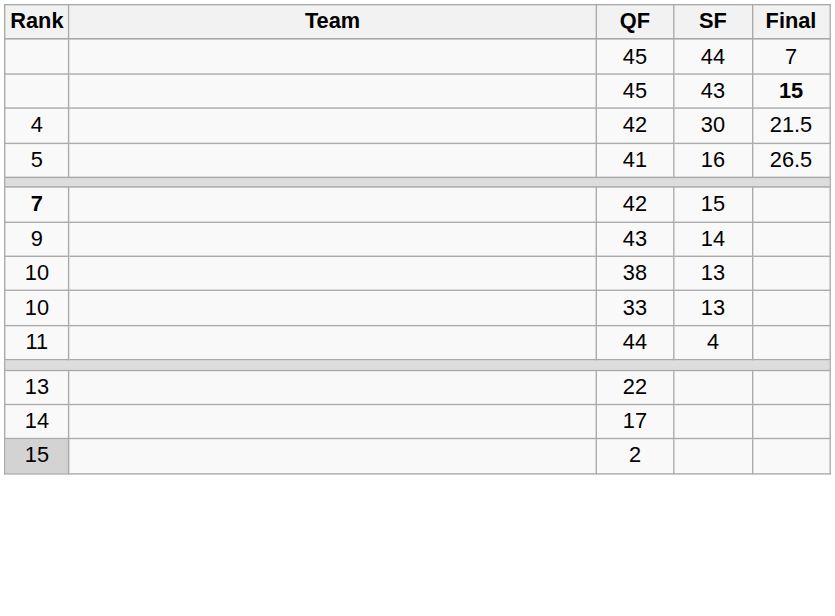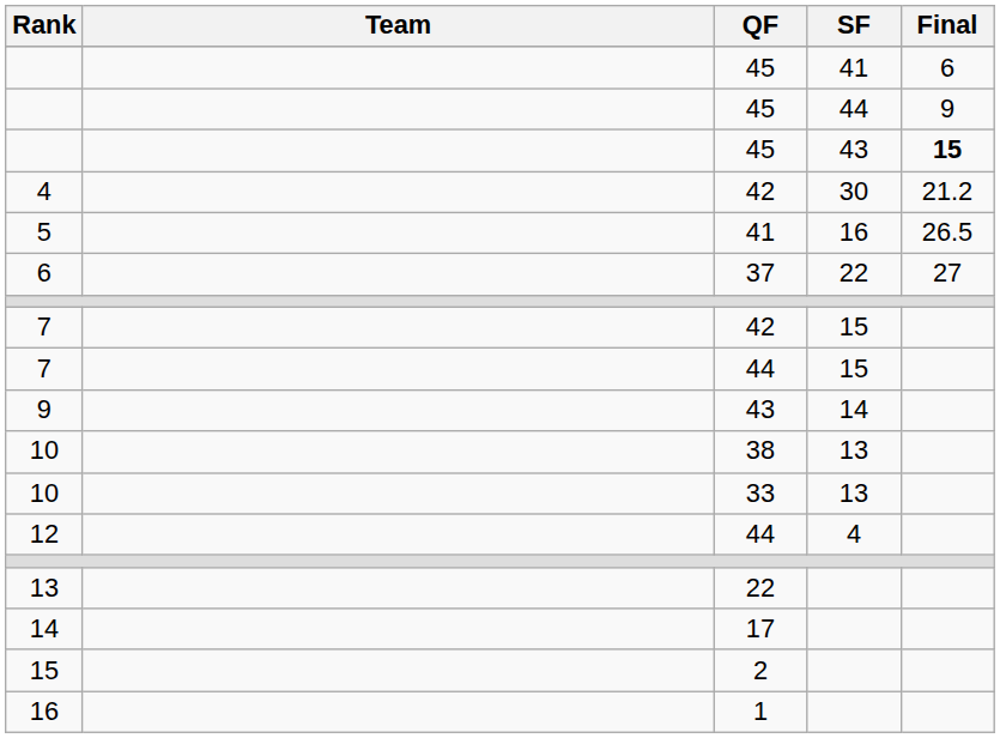+ row: 45 | 41 | 6
45 / 44 | Final: 7 -> 9
42 / 30 | Final: 21.5 -> 21.2
+ row: 6 | 37 | 22 | 27
42 / 15 | Rank: bold -> normal
+ row: 7 | 44 | 15
44 / 4 | Rank: 11 -> 12
2 | Rank: lightgrey background -> no background
+ row: 16 | 1
